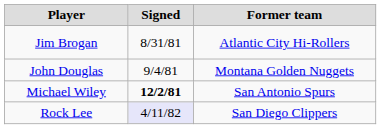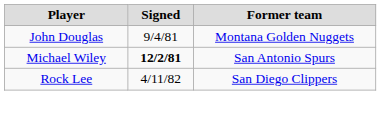- row: Jim Brogan | 8/31/81 | Atlantic City Hi-Rollers
Rock Lee | Signed: lavender background -> no background
